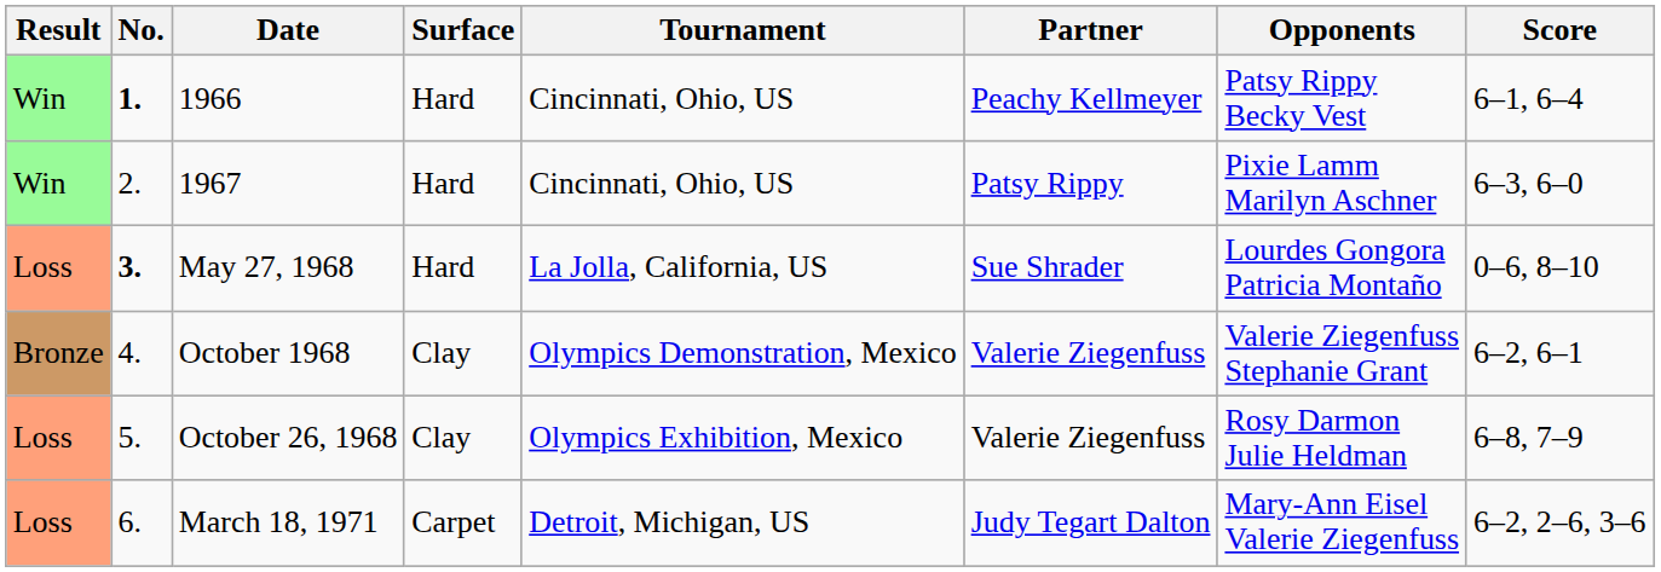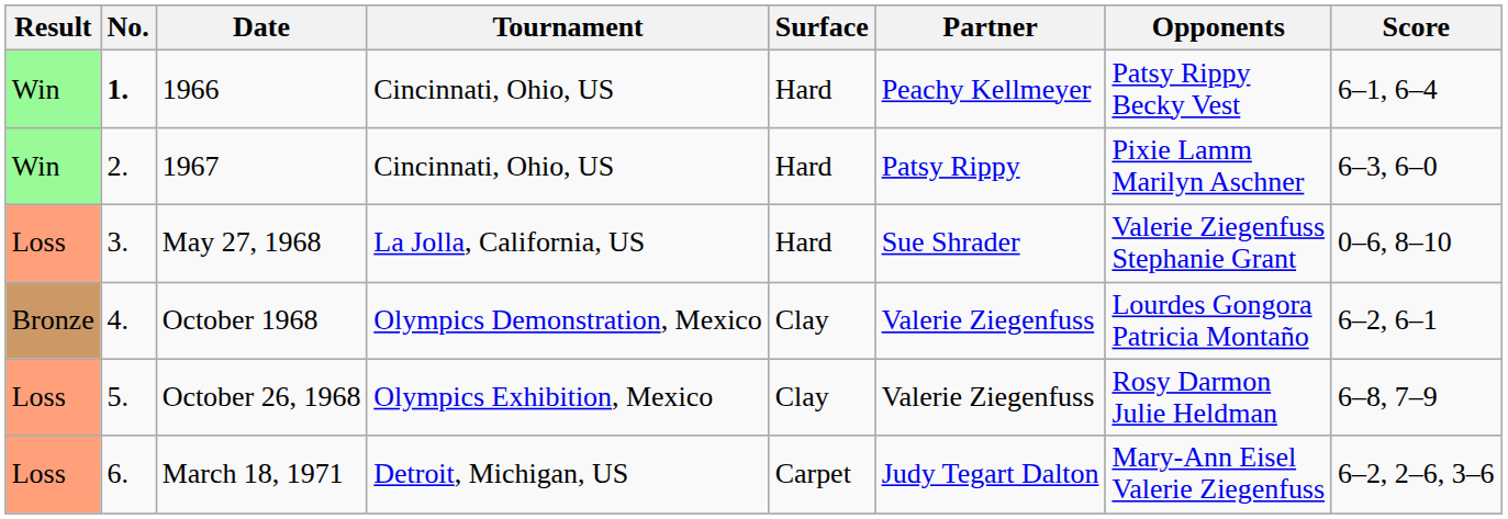columns swapped: Tournament <-> Surface
May 27, 1968 | No.: bold -> normal
May 27, 1968 | Opponents: Lourdes Gongora Patricia Montaño -> Valerie Ziegenfuss Stephanie Grant
October 1968 | Opponents: Valerie Ziegenfuss Stephanie Grant -> Lourdes Gongora Patricia Montaño
